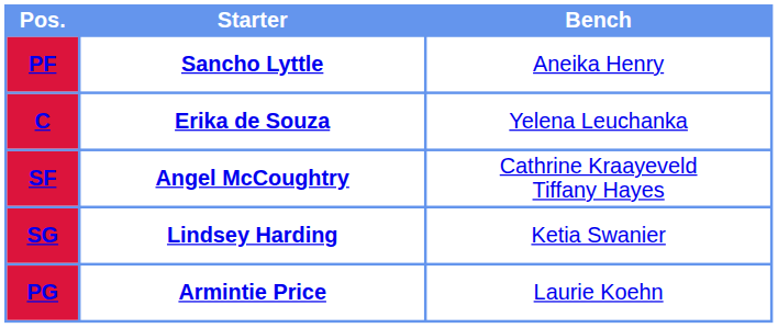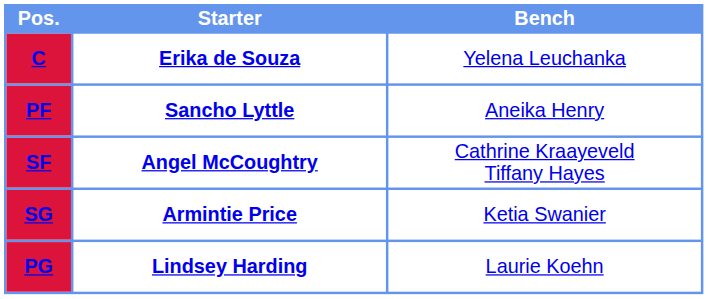rows swapped: C <-> PF
SG | Starter: Lindsey Harding -> Armintie Price
PG | Starter: Armintie Price -> Lindsey Harding
